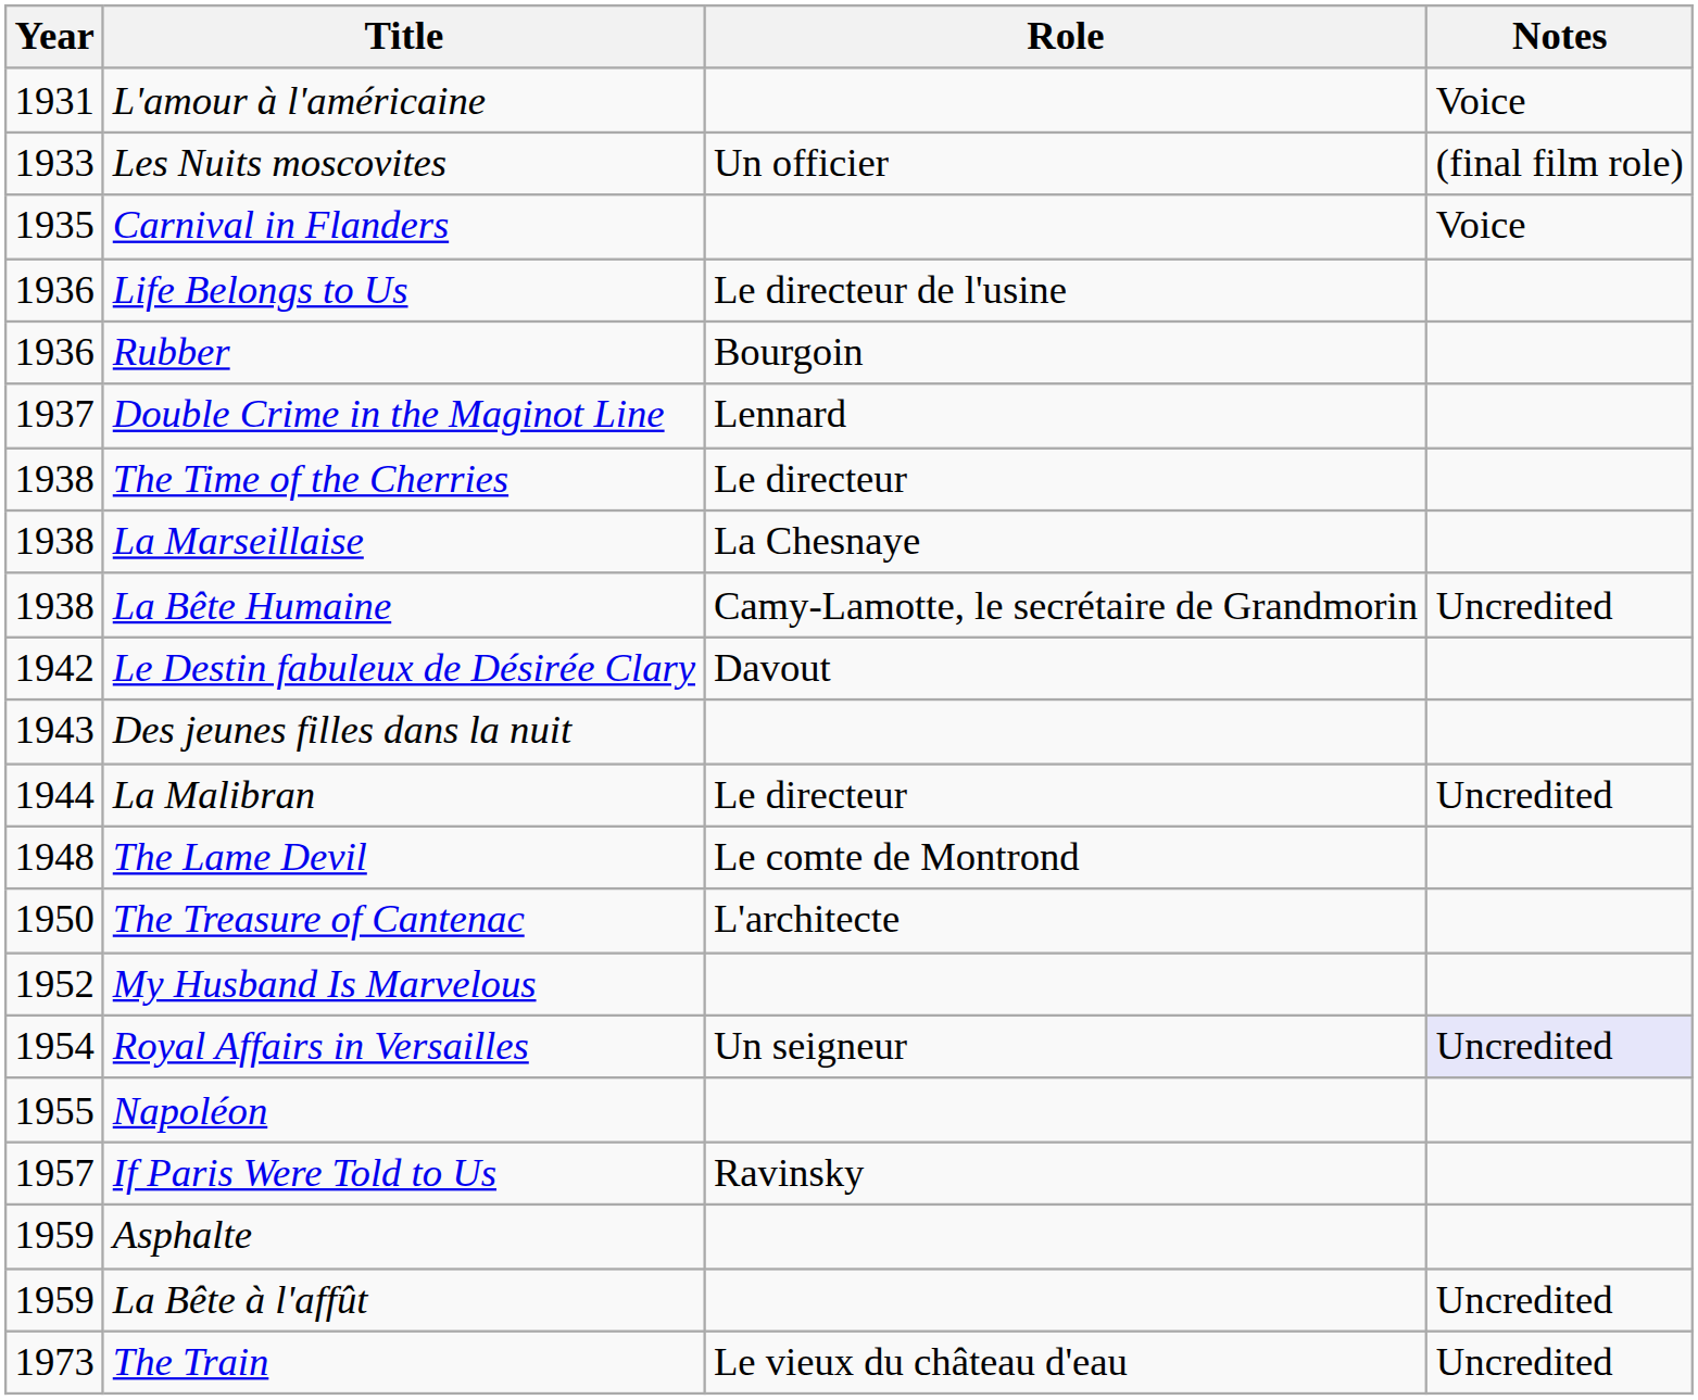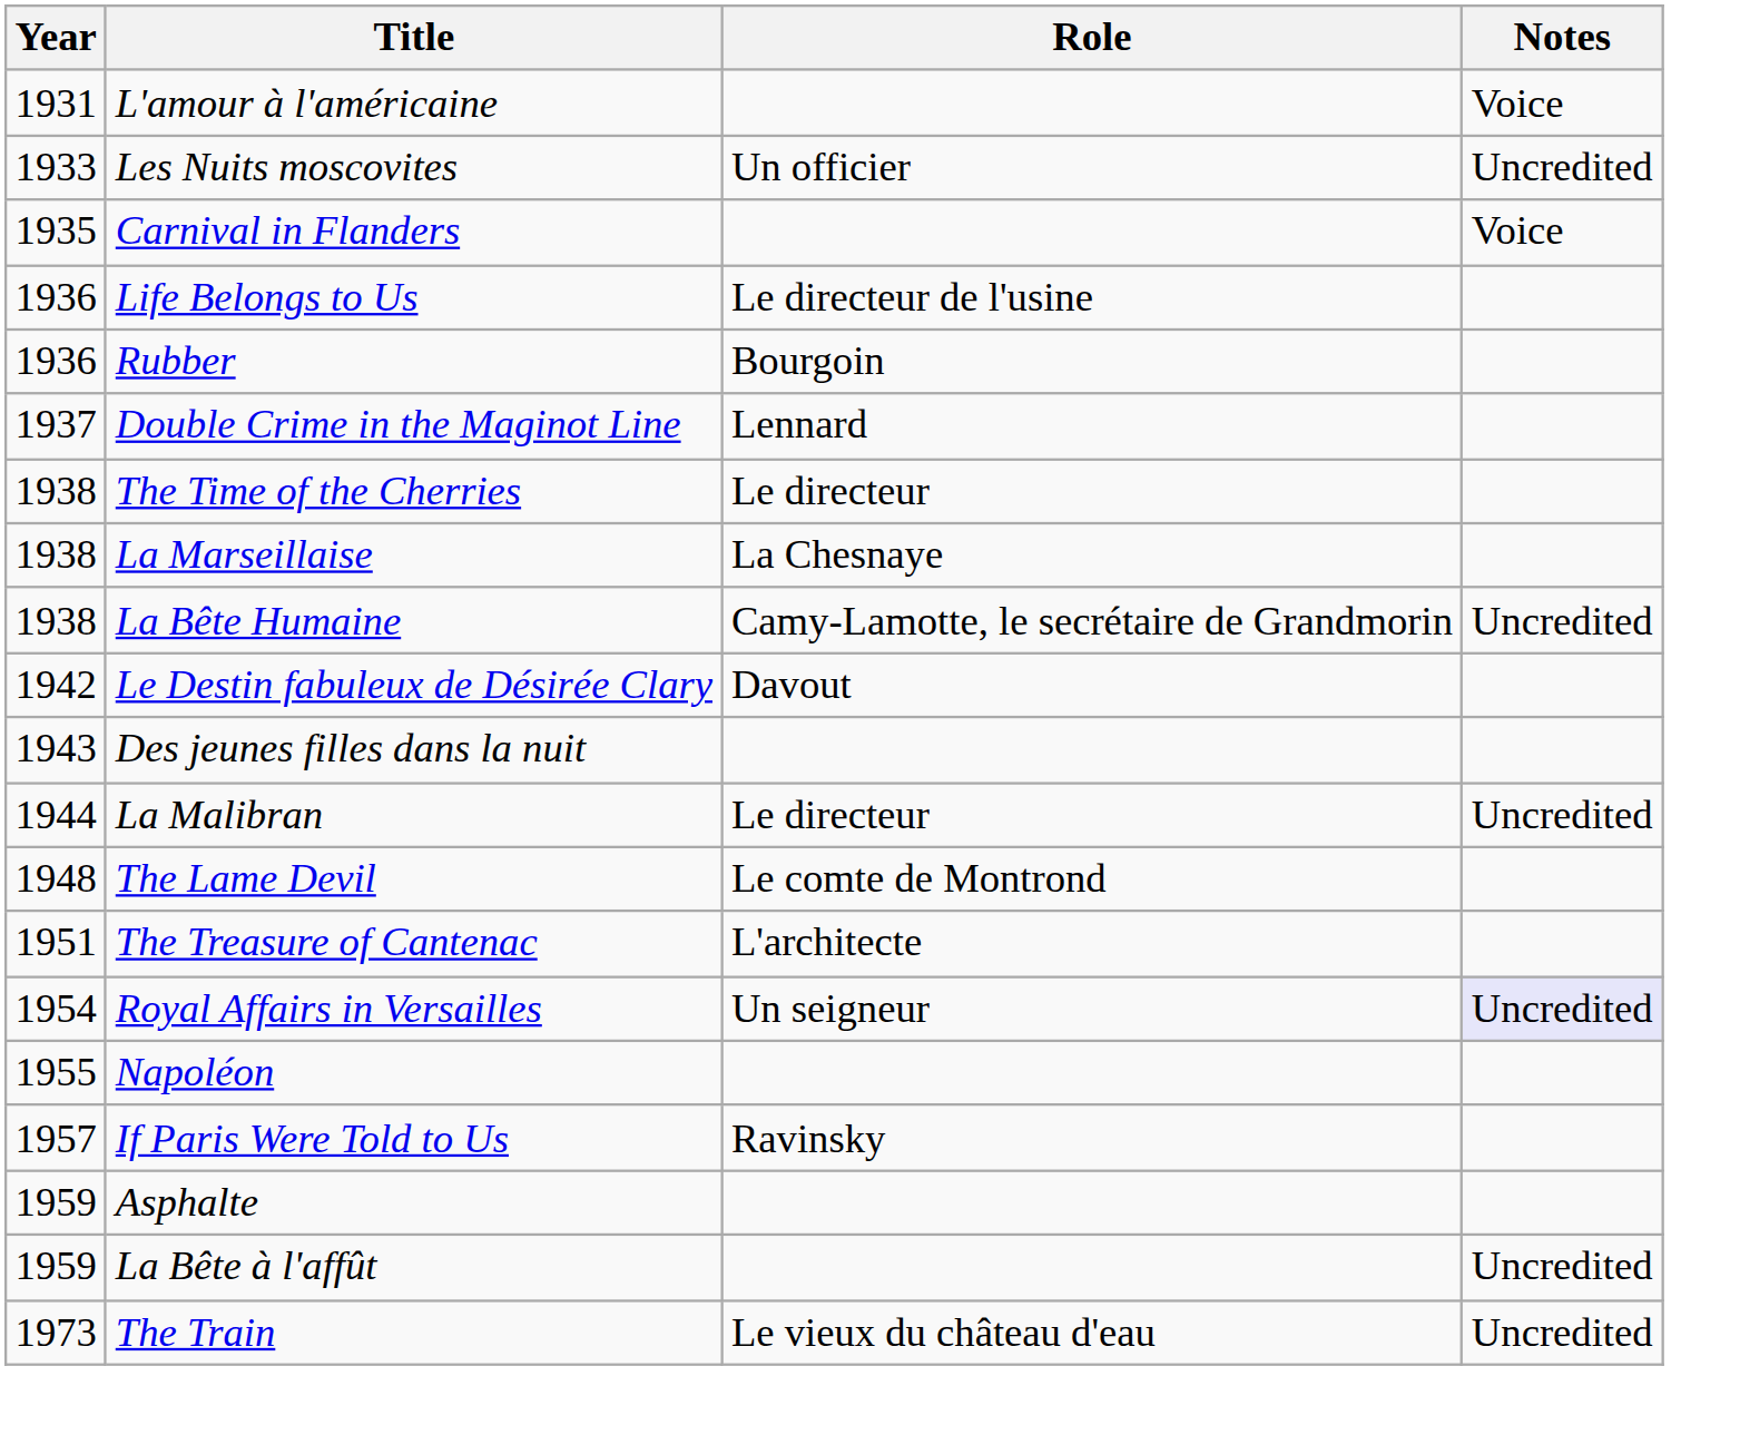Les Nuits moscovites | Notes: (final film role) -> Uncredited
The Treasure of Cantenac | Year: 1950 -> 1951
- row: 1952 | My Husband Is Marvelous
